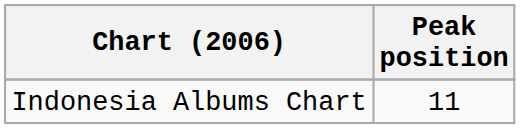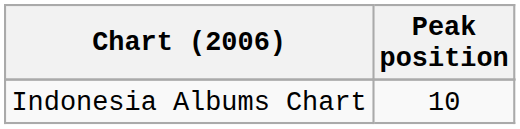Indonesia Albums Chart | Peak position: 11 -> 10
